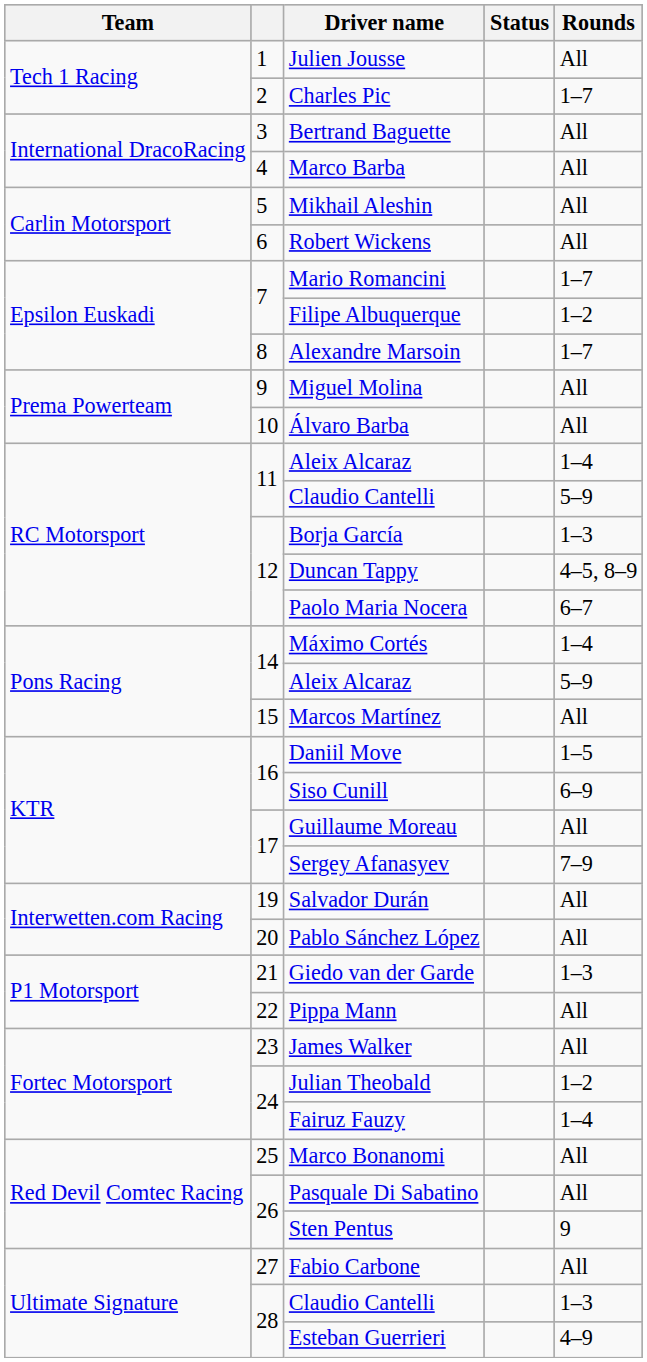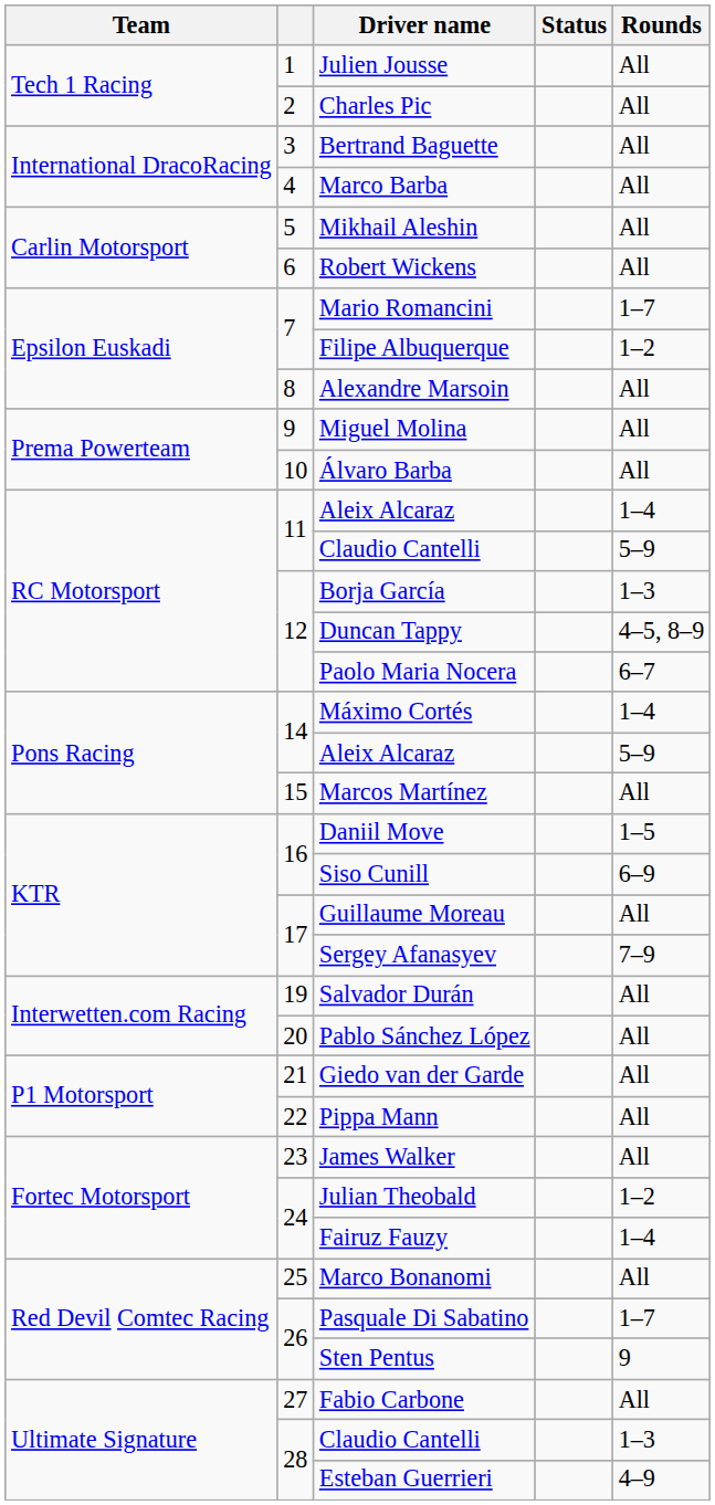Charles Pic | Rounds: 1–7 -> All
Alexandre Marsoin | Rounds: 1–7 -> All
Giedo van der Garde | Rounds: 1–3 -> All
Pasquale Di Sabatino | Rounds: All -> 1–7
